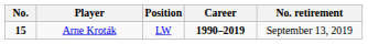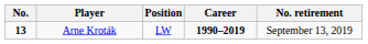Arne Kroták | No.: 15 -> 13
